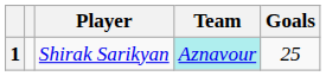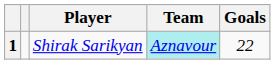1 | Goals: 25 -> 22
